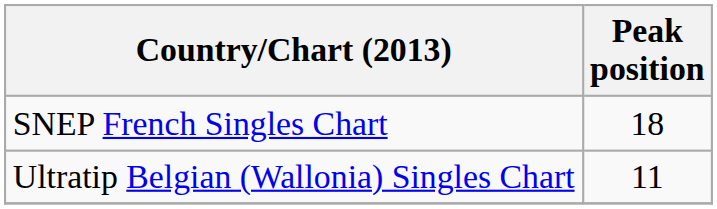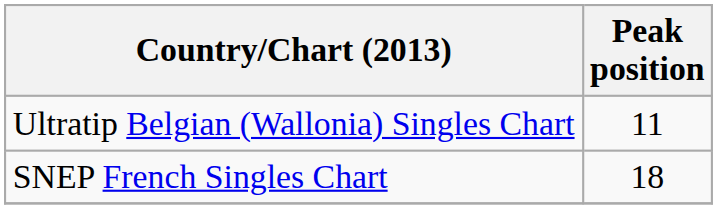rows swapped: Ultratip Belgian (Wallonia) Singles Chart <-> SNEP French Singles Chart
